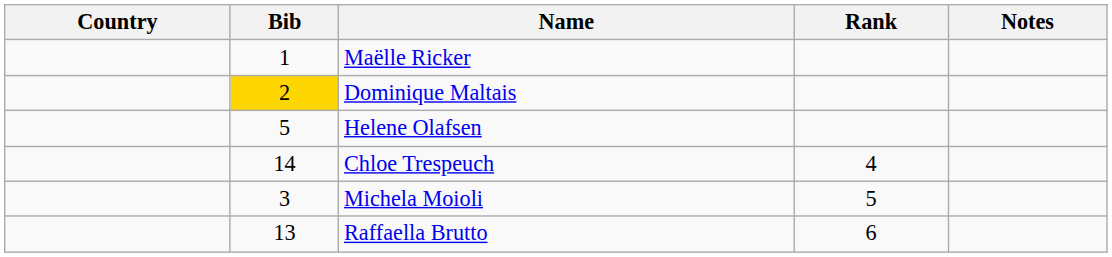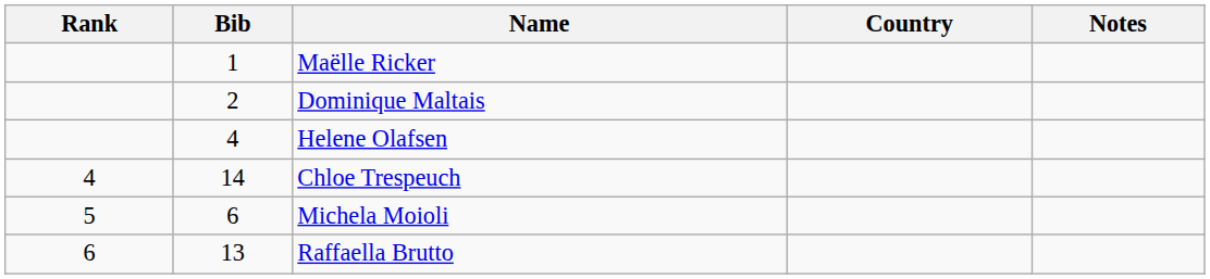columns swapped: Rank <-> Country
Dominique Maltais | Bib: gold background -> no background
Helene Olafsen | Bib: 5 -> 4
Michela Moioli | Bib: 3 -> 6
